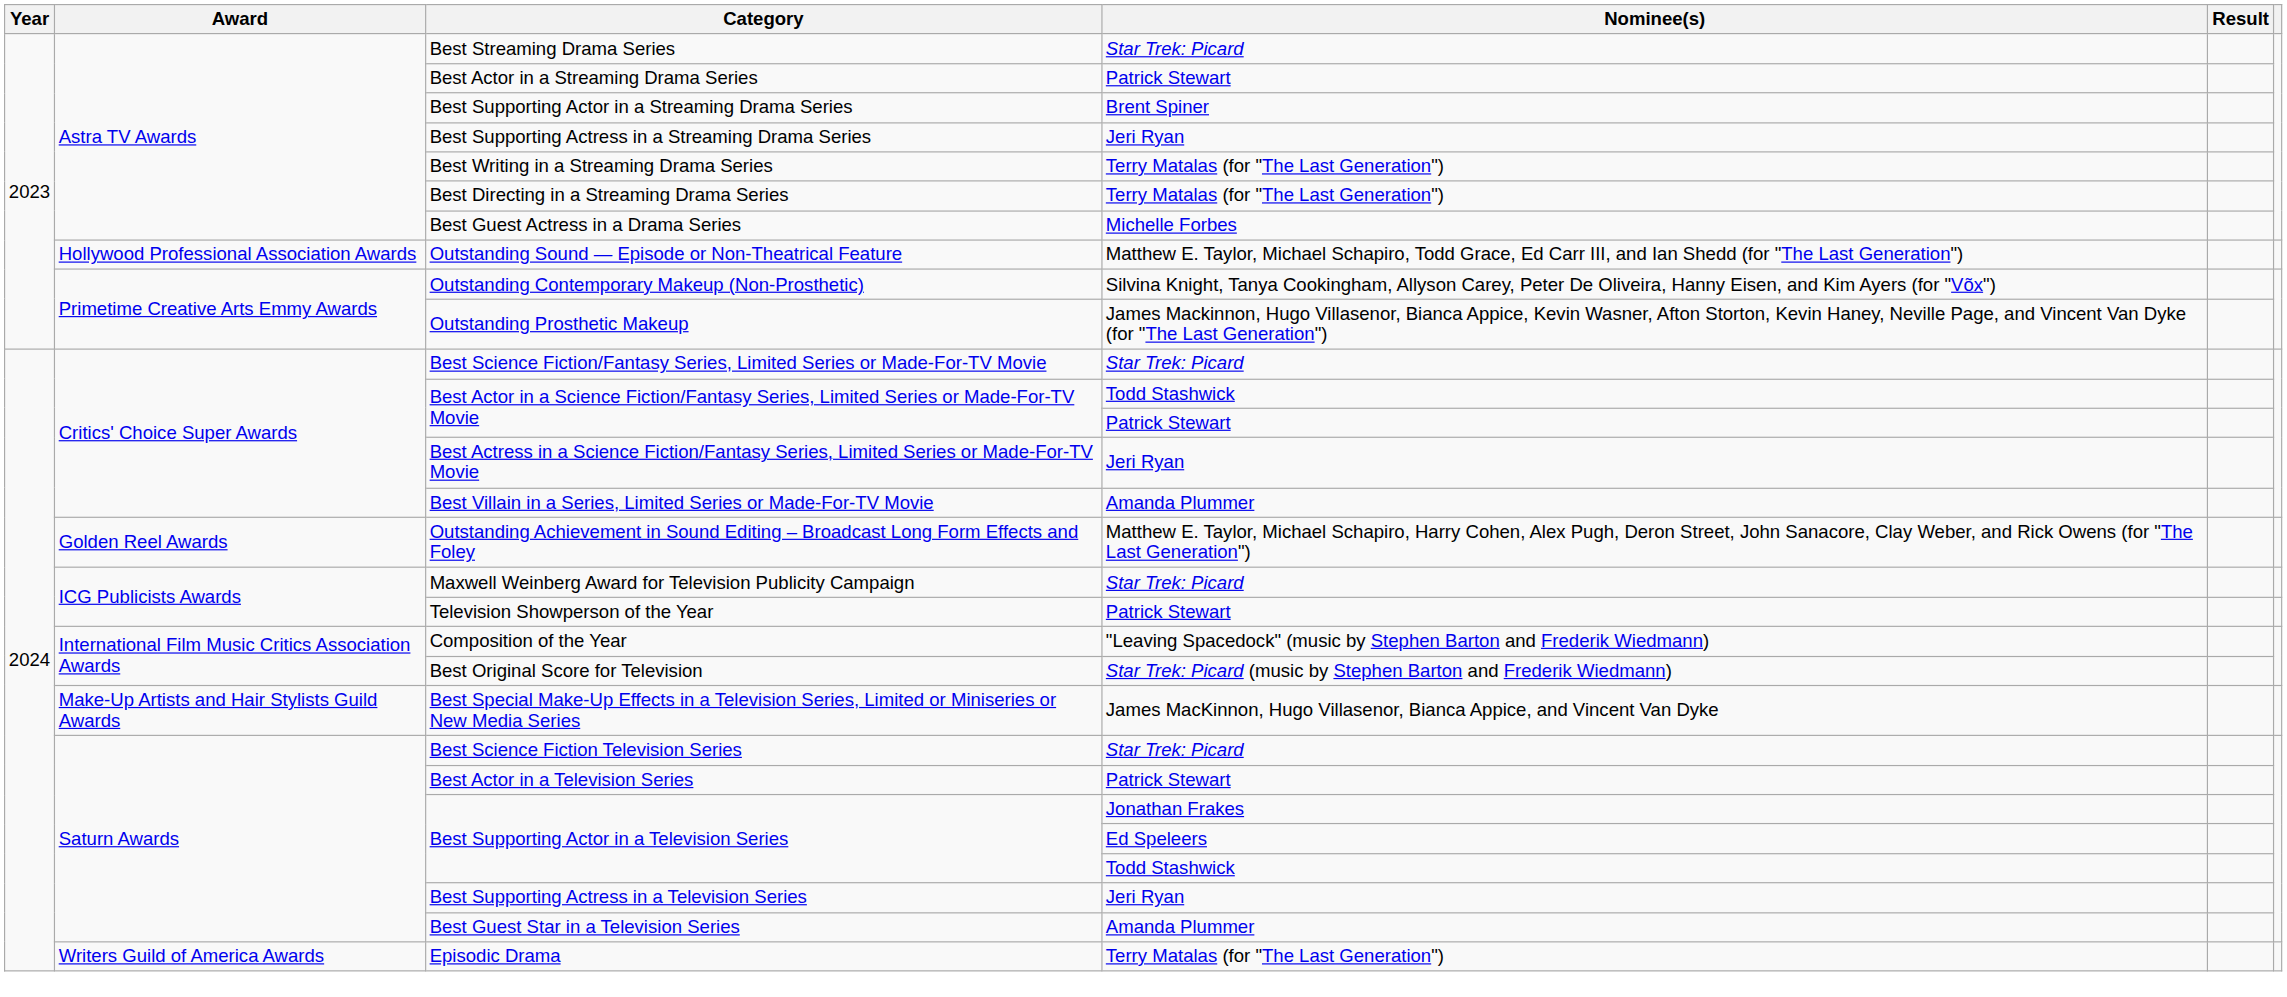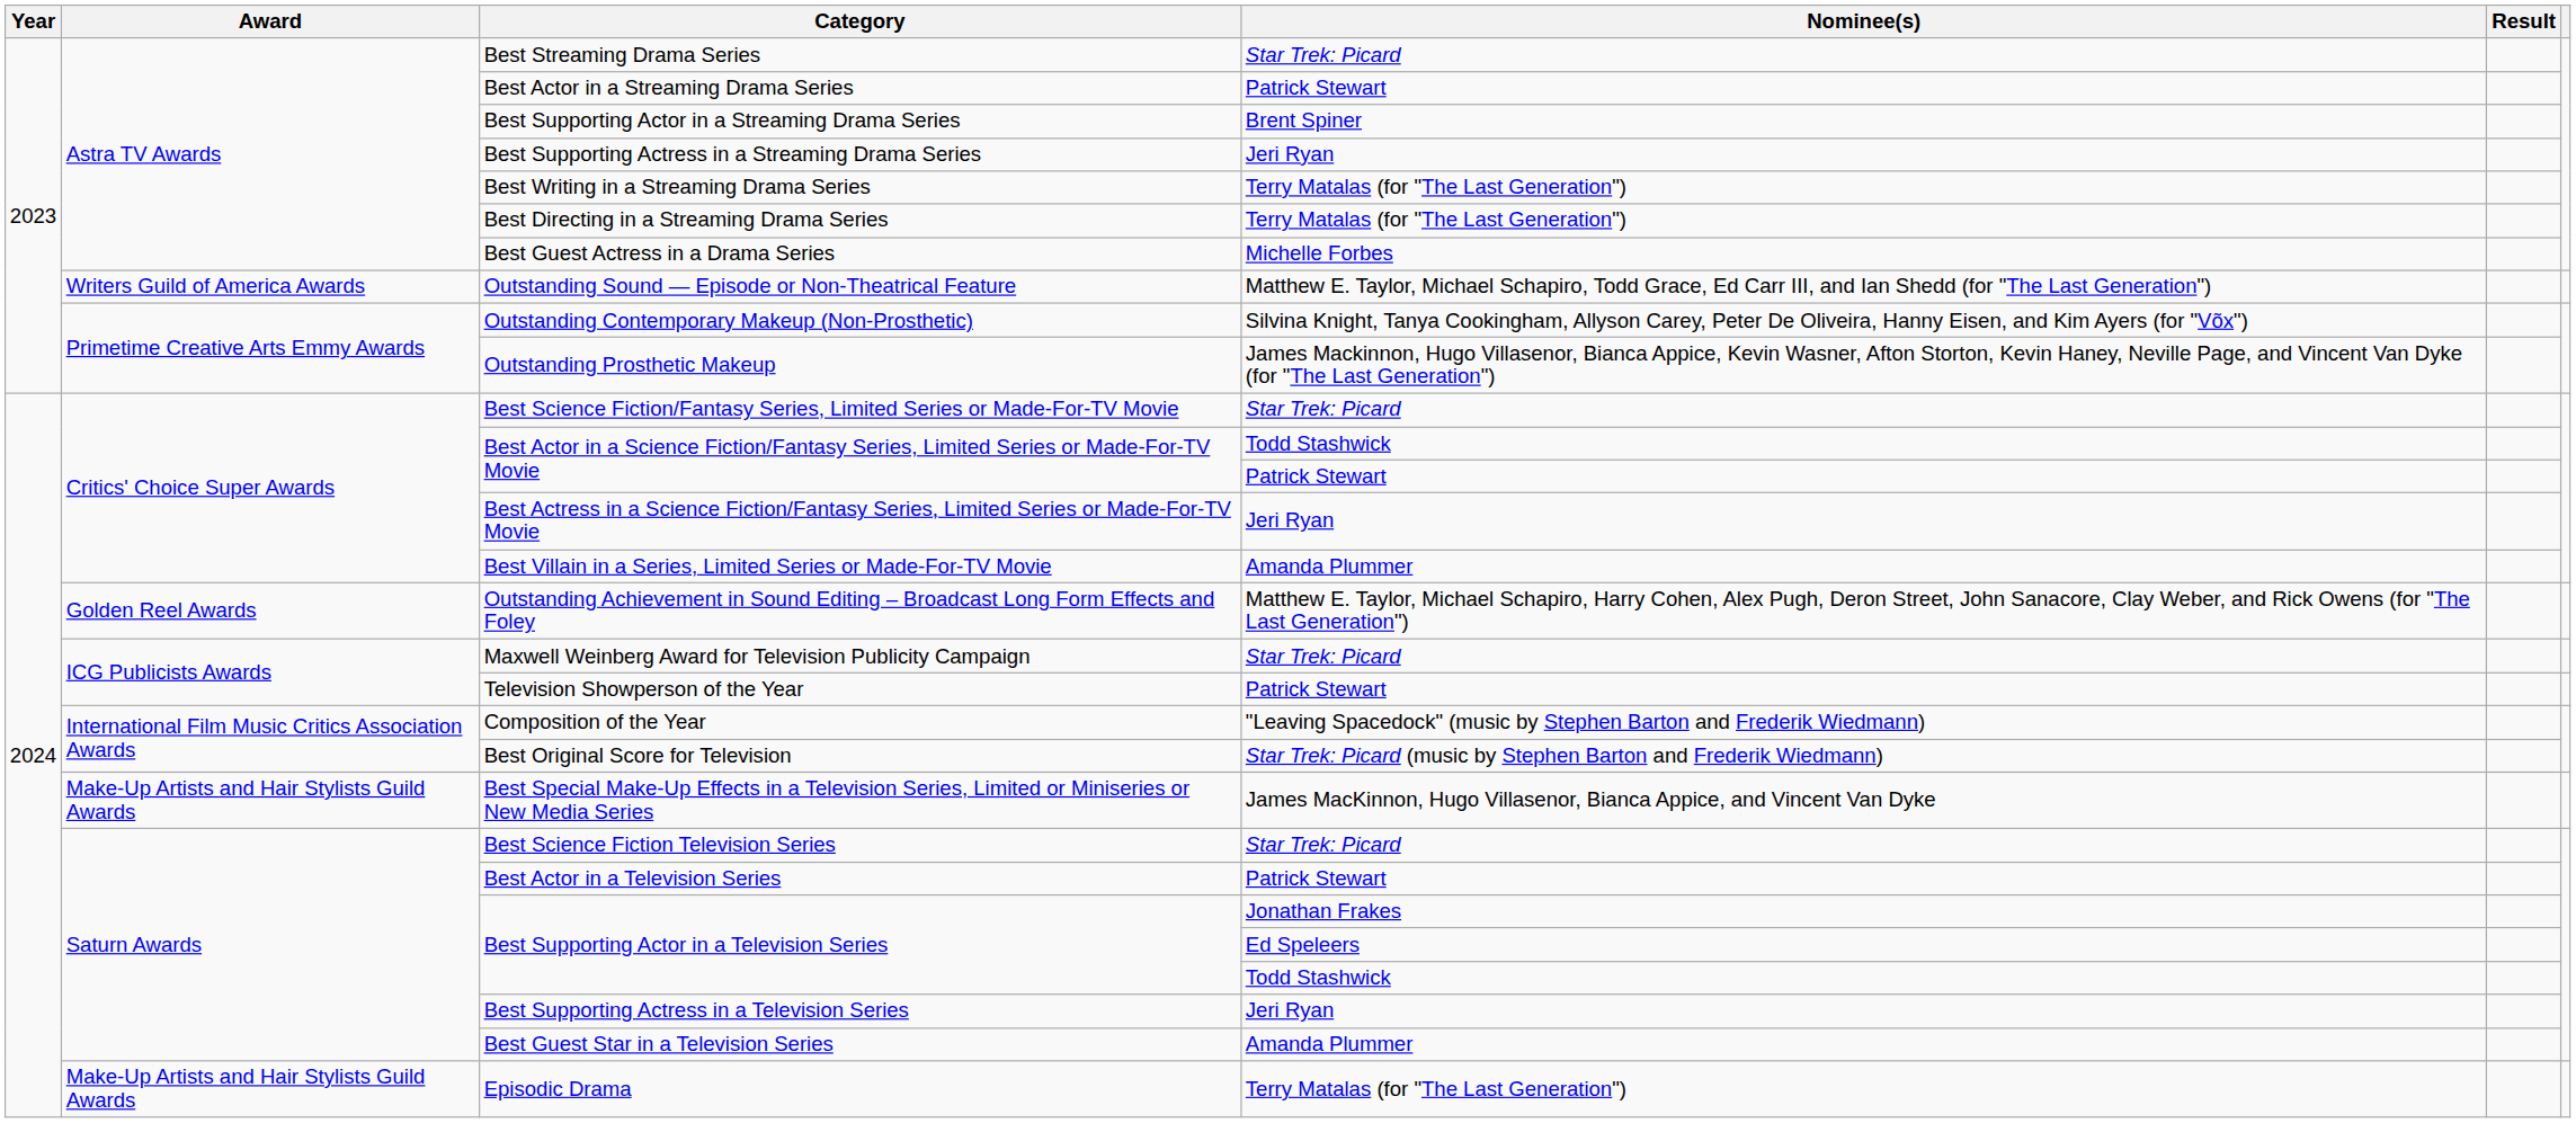Outstanding Sound — Episode or Non-Theatrical Feature | Award: Hollywood Professional Association Awards -> Writers Guild of America Awards
Episodic Drama | Award: Writers Guild of America Awards -> Make-Up Artists and Hair Stylists Guild Awards
